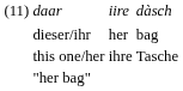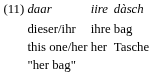dieser/ihr | column 3: her -> ihre
this one/her | column 3: ihre -> her
